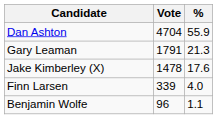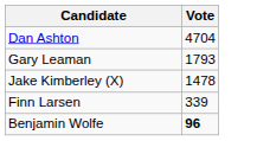- column: % | 55.9 | 21.3 | 17.6 | 4.0 | 1.1
Gary Leaman | Vote: 1791 -> 1793
Benjamin Wolfe | Vote: normal -> bold
